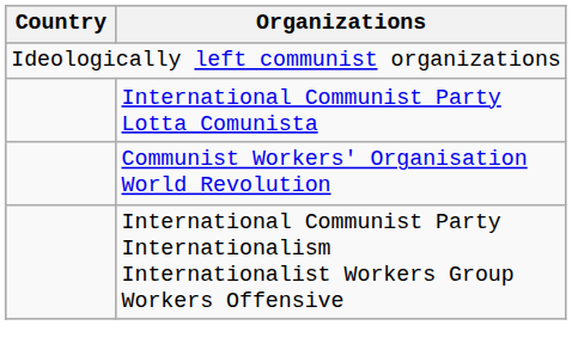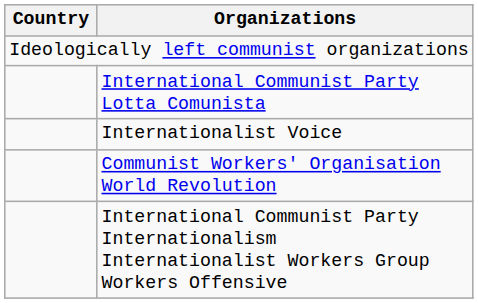+ row: Internationalist Voice
